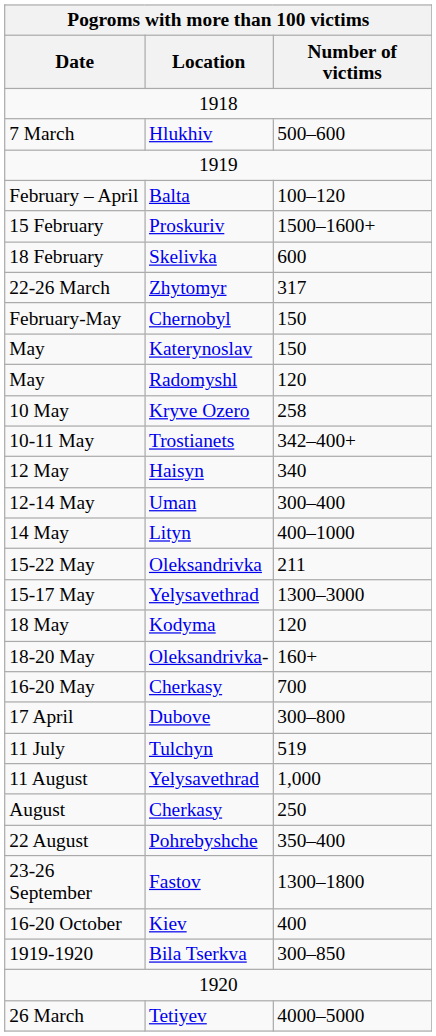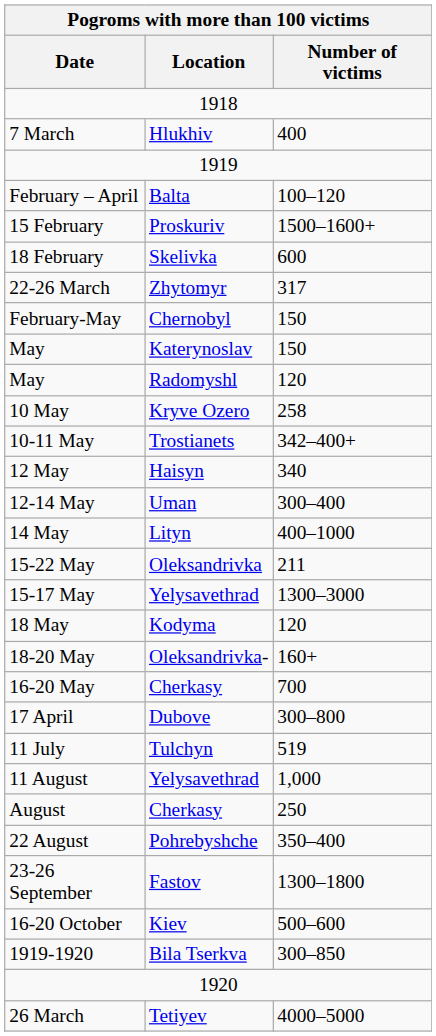7 March | Number of victims: 500–600 -> 400
16-20 October | Number of victims: 400 -> 500–600
